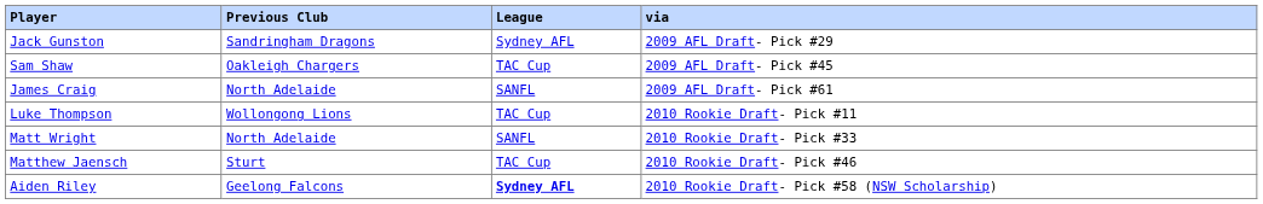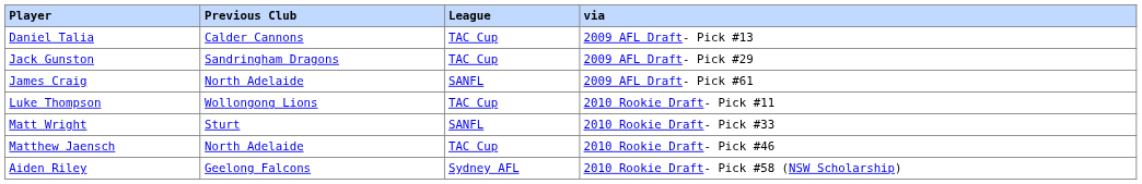+ row: Daniel Talia | Calder Cannons | TAC Cup | 2009 AFL Draft- Pick #13
Jack Gunston | League: Sydney AFL -> TAC Cup
- row: Sam Shaw | Oakleigh Chargers | TAC Cup | 2009 AFL Draft- Pick #45
Matt Wright | Previous Club: North Adelaide -> Sturt
Matthew Jaensch | Previous Club: Sturt -> North Adelaide
Aiden Riley | League: bold -> normal
